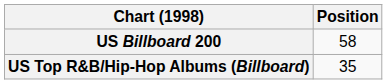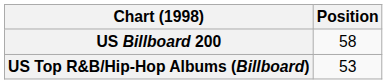US Top R&B/Hip-Hop Albums (Billboard) | Position: 35 -> 53
